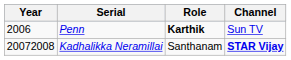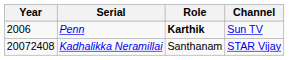Kadhalikka Neramillai | Year: 20072008 -> 20072408
Kadhalikka Neramillai | Channel: bold -> normal
